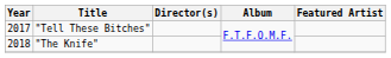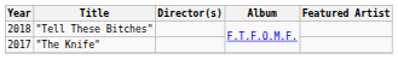"Tell These Bitches" | Year: 2017 -> 2018
"The Knife" | Year: 2018 -> 2017
